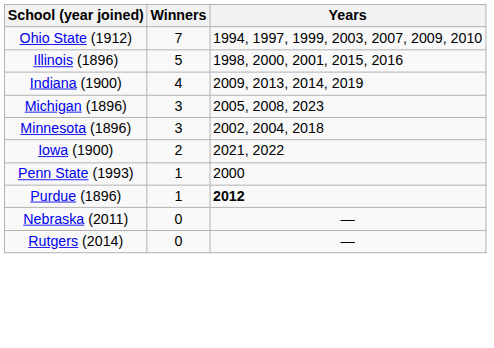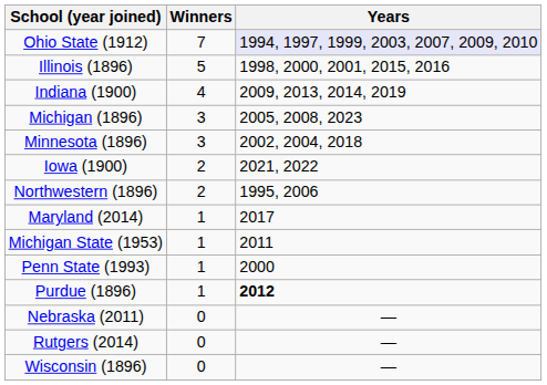Ohio State (1912) | Years: no background -> lavender background
+ row: Northwestern (1896) | 2 | 1995, 2006
+ row: Maryland (2014) | 1 | 2017
+ row: Michigan State (1953) | 1 | 2011
+ row: Wisconsin (1896) | 0 | —
